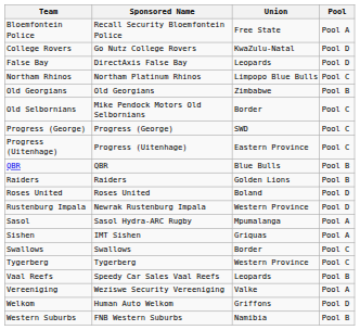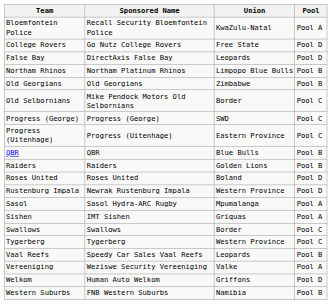Bloemfontein Police | Union: Free State -> KwaZulu-Natal
College Rovers | Union: KwaZulu-Natal -> Free State
Northam Rhinos | Pool: Pool C -> Pool B
